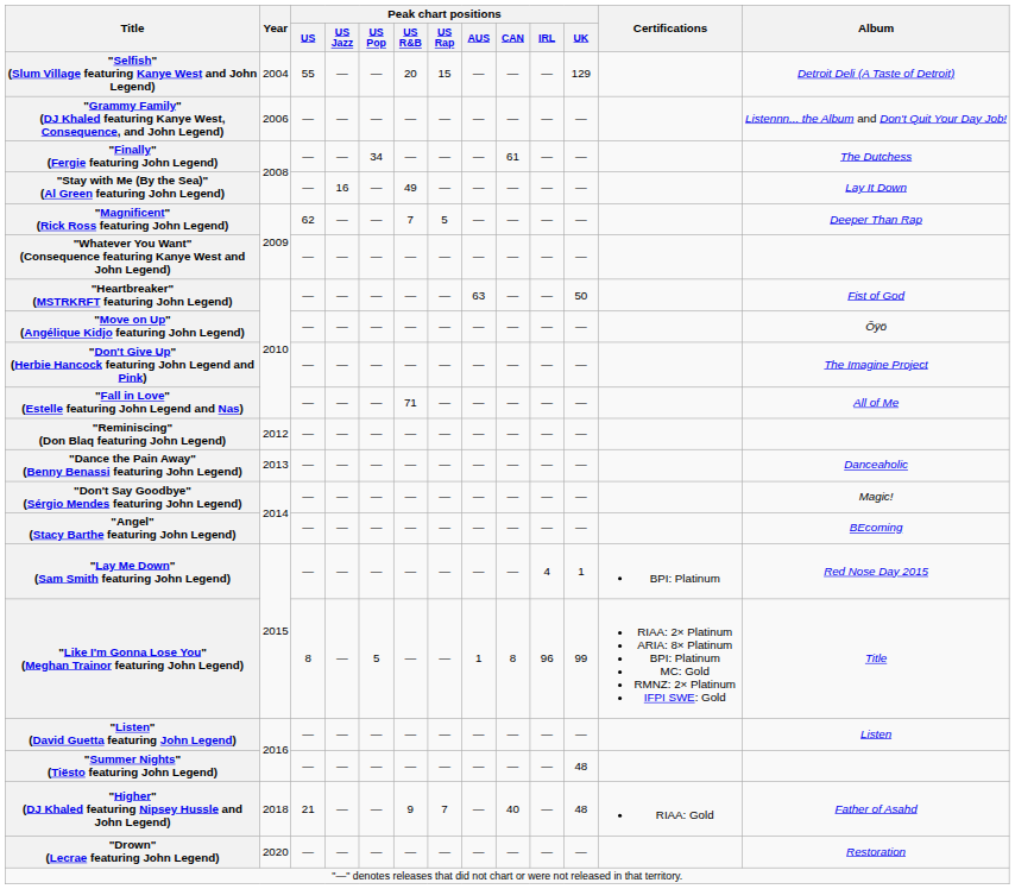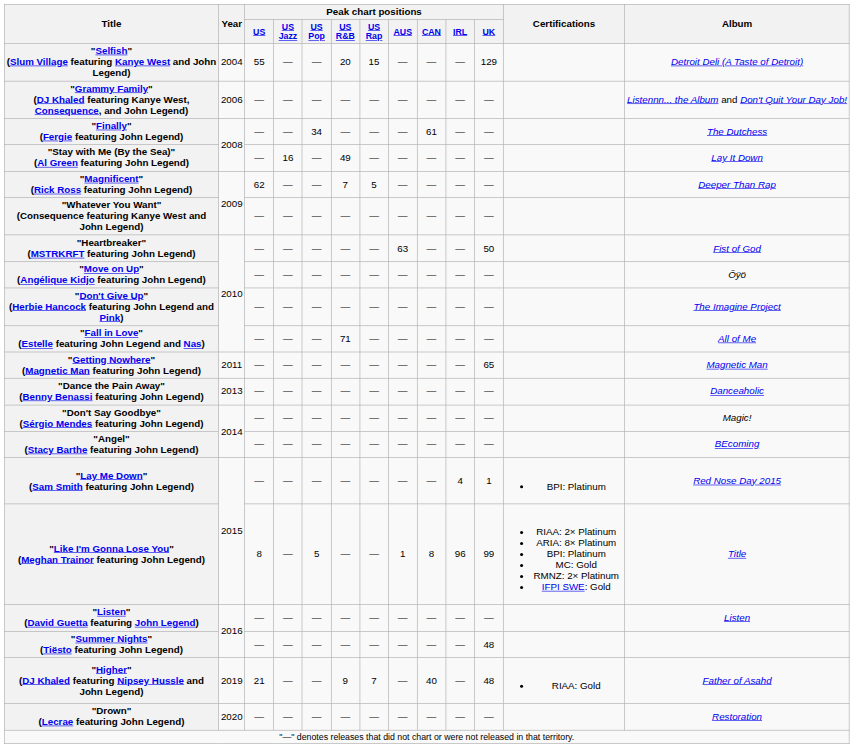+ row: "Getting Nowhere" (Magnetic Man featuring John Legend) | 2011 | — | — | — | — | — | — | — | — | 65 | Magnetic Man
- row: "Reminiscing" (Don Blaq featuring John Legend) | 2012 | — | — | — | — | — | — | — | — | —
"Higher" (DJ Khaled featuring Nipsey Hussle and John Legend) | Year: 2018 -> 2019
